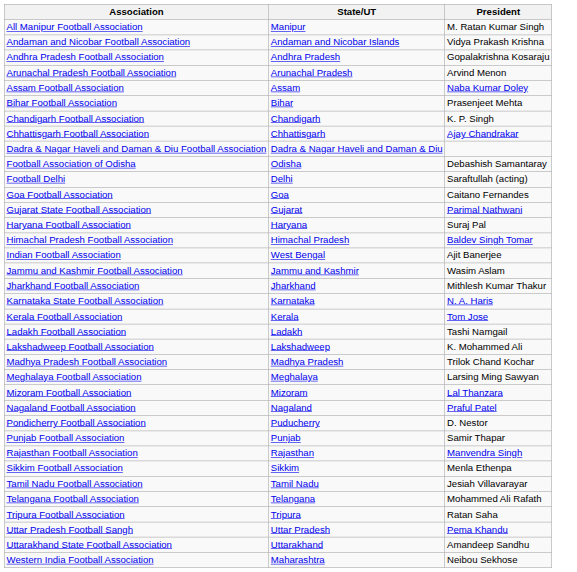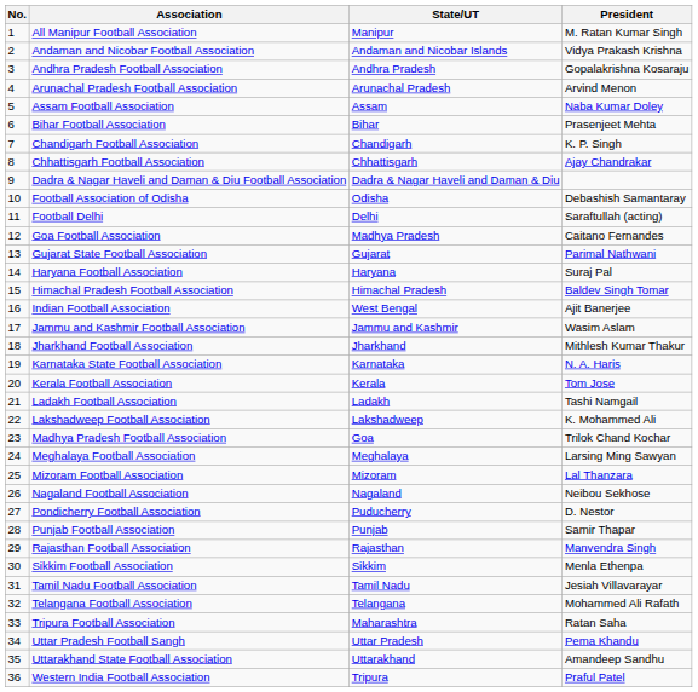+ column: No. | 1 | 2 | 3 | 4 | 5 | 6 | 7 | 8 | 9 | 10 | 11 | 12 | 13 | 14 | 15 | 16 | 17 | 18 | 19 | 20 | 21 | 22 | 23 | 24 | 25 | 26 | 27 | 28 | 29 | 30 | 31 | 32 | 33 | 34 | 35 | 36
Goa Football Association | State/UT: Goa -> Madhya Pradesh
Madhya Pradesh Football Association | State/UT: Madhya Pradesh -> Goa
Nagaland Football Association | President: Praful Patel -> Neibou Sekhose
Tripura Football Association | State/UT: Tripura -> Maharashtra
Western India Football Association | State/UT: Maharashtra -> Tripura
Western India Football Association | President: Neibou Sekhose -> Praful Patel
